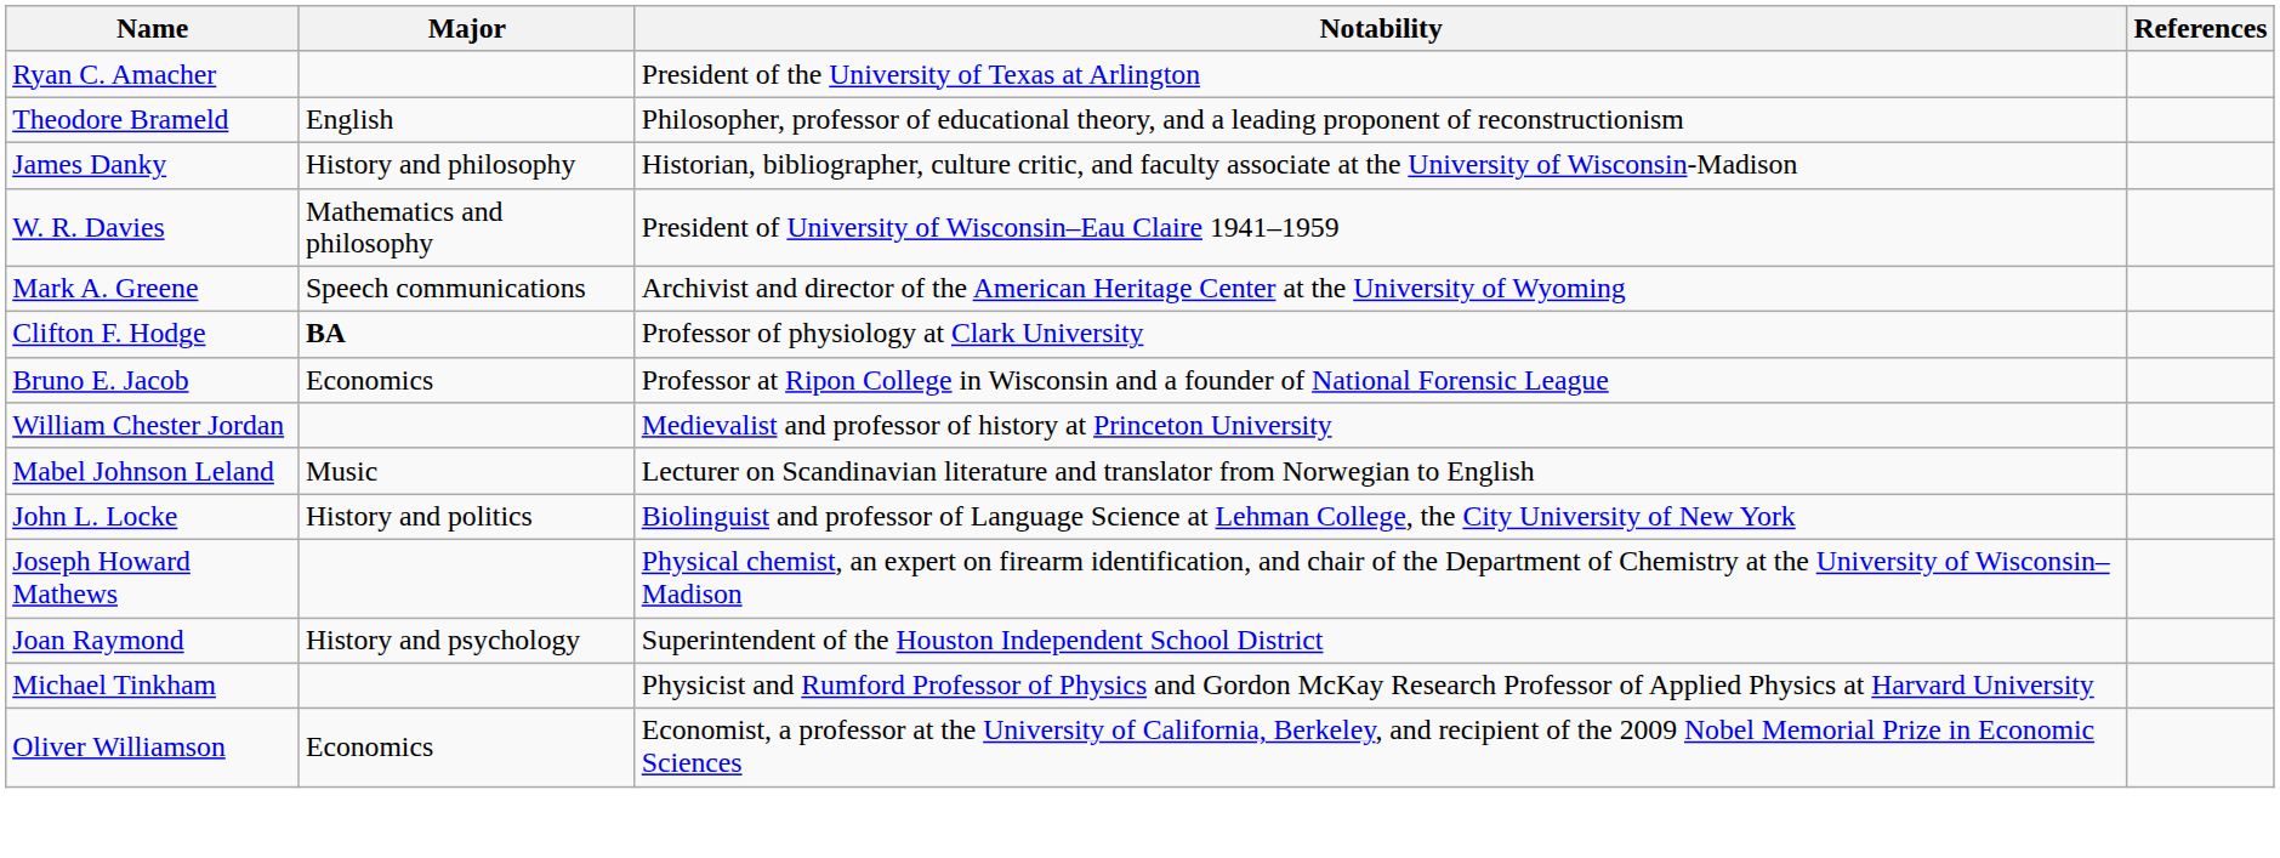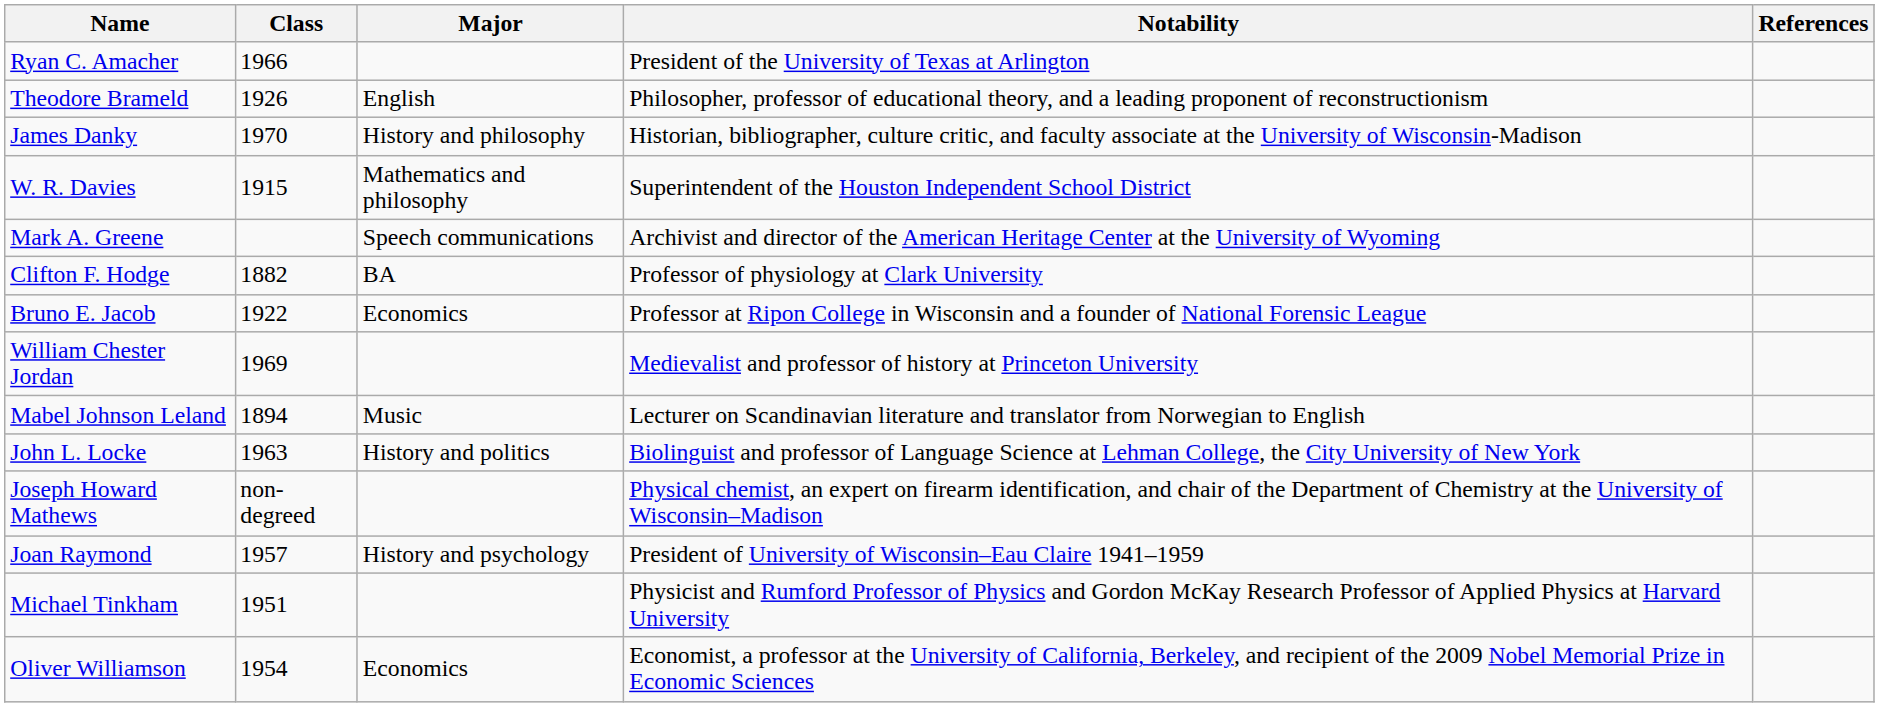+ column: Class | 1966 | 1926 | 1970 | 1915 | 1882 | 1922 | 1969 | 1894 | 1963 | non-degreed | 1957 | 1951 | 1954
W. R. Davies | Notability: President of University of Wisconsin–Eau Claire 1941–1959 -> Superintendent of the Houston Independent School District
Clifton F. Hodge | Major: bold -> normal
Joan Raymond | Notability: Superintendent of the Houston Independent School District -> President of University of Wisconsin–Eau Claire 1941–1959
